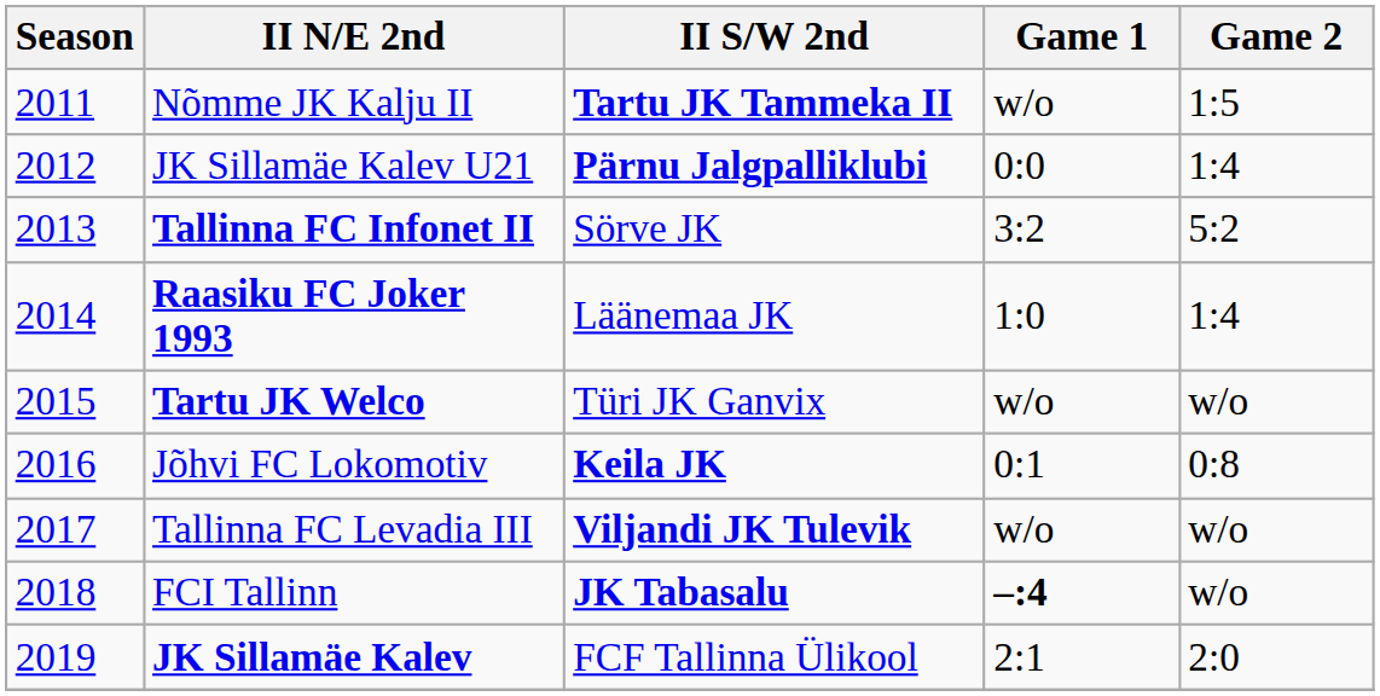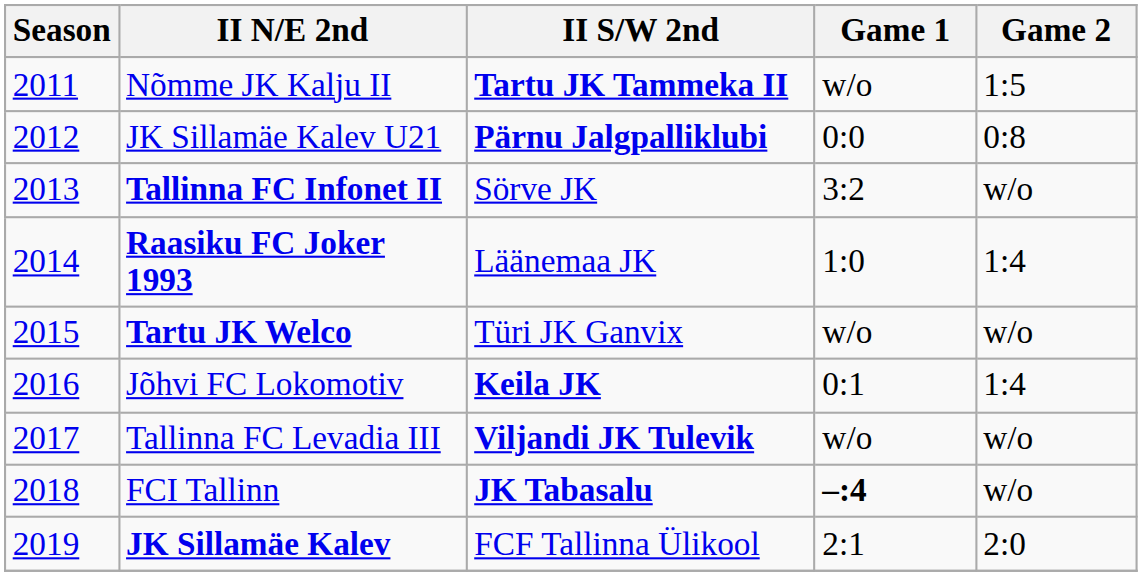JK Sillamäe Kalev U21 | Game 2: 1:4 -> 0:8
Tallinna FC Infonet II | Game 2: 5:2 -> w/o
Jõhvi FC Lokomotiv | Game 2: 0:8 -> 1:4
